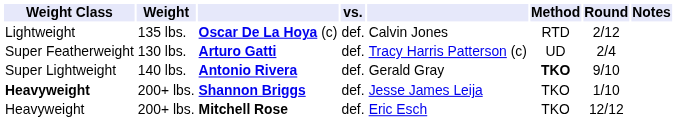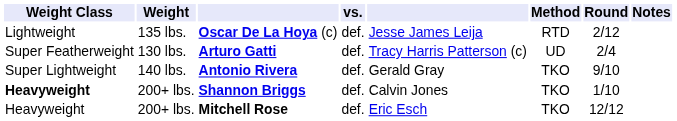Oscar De La Hoya (c) | column 5: Calvin Jones -> Jesse James Leija
Antonio Rivera | Method: bold -> normal
Shannon Briggs | column 5: Jesse James Leija -> Calvin Jones
